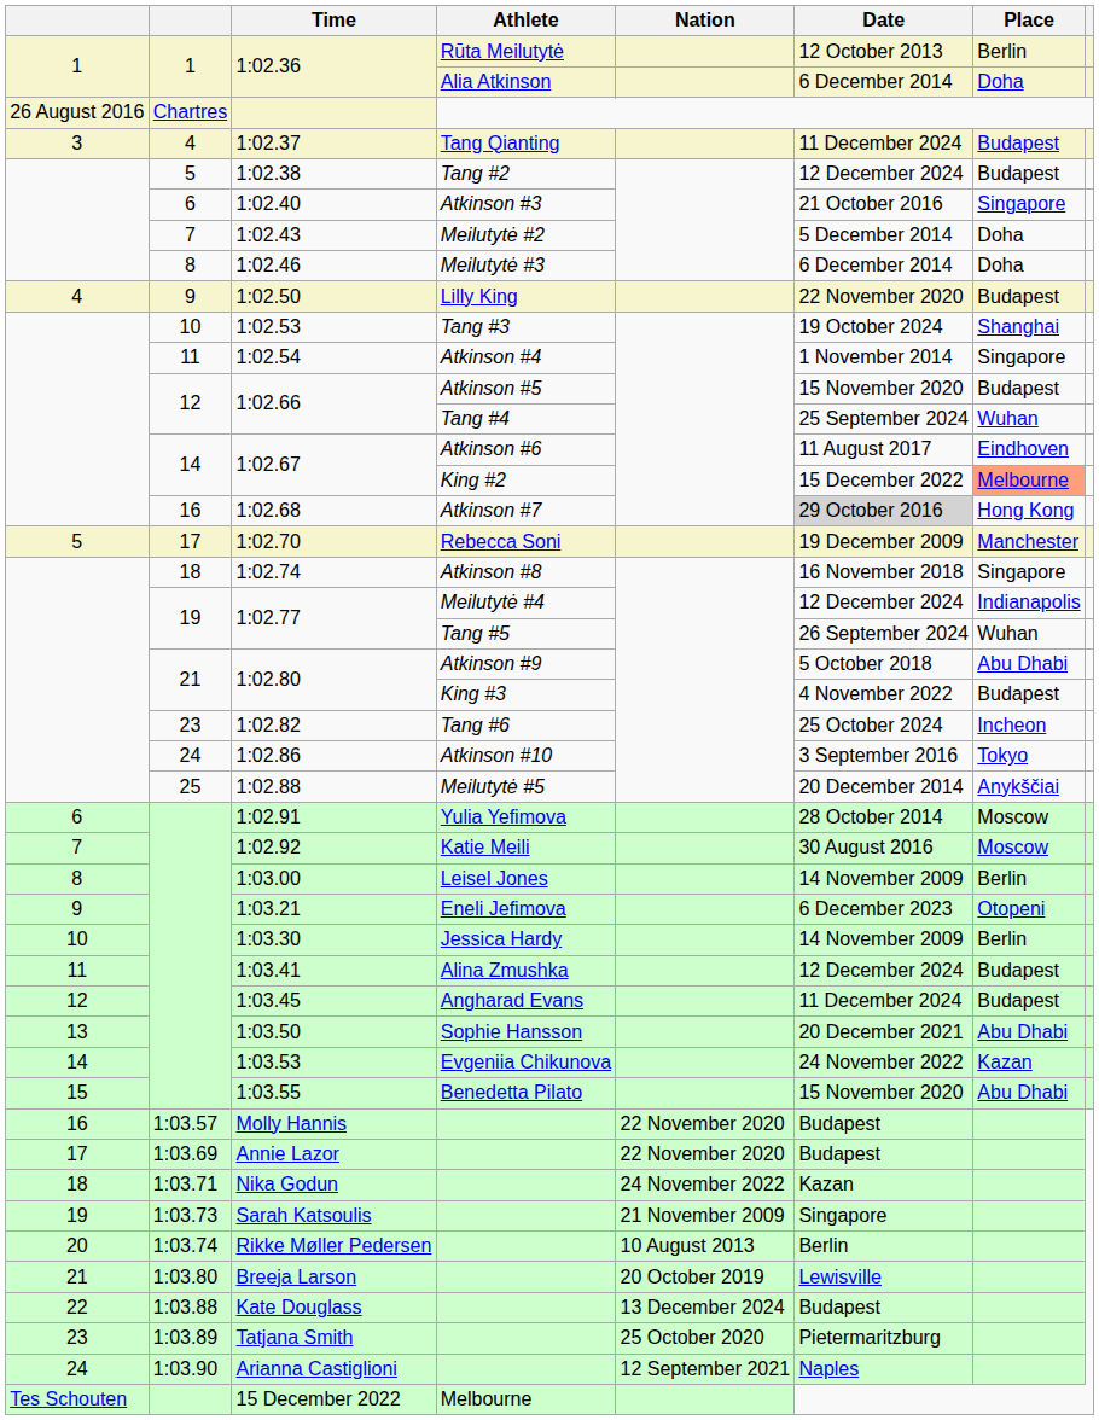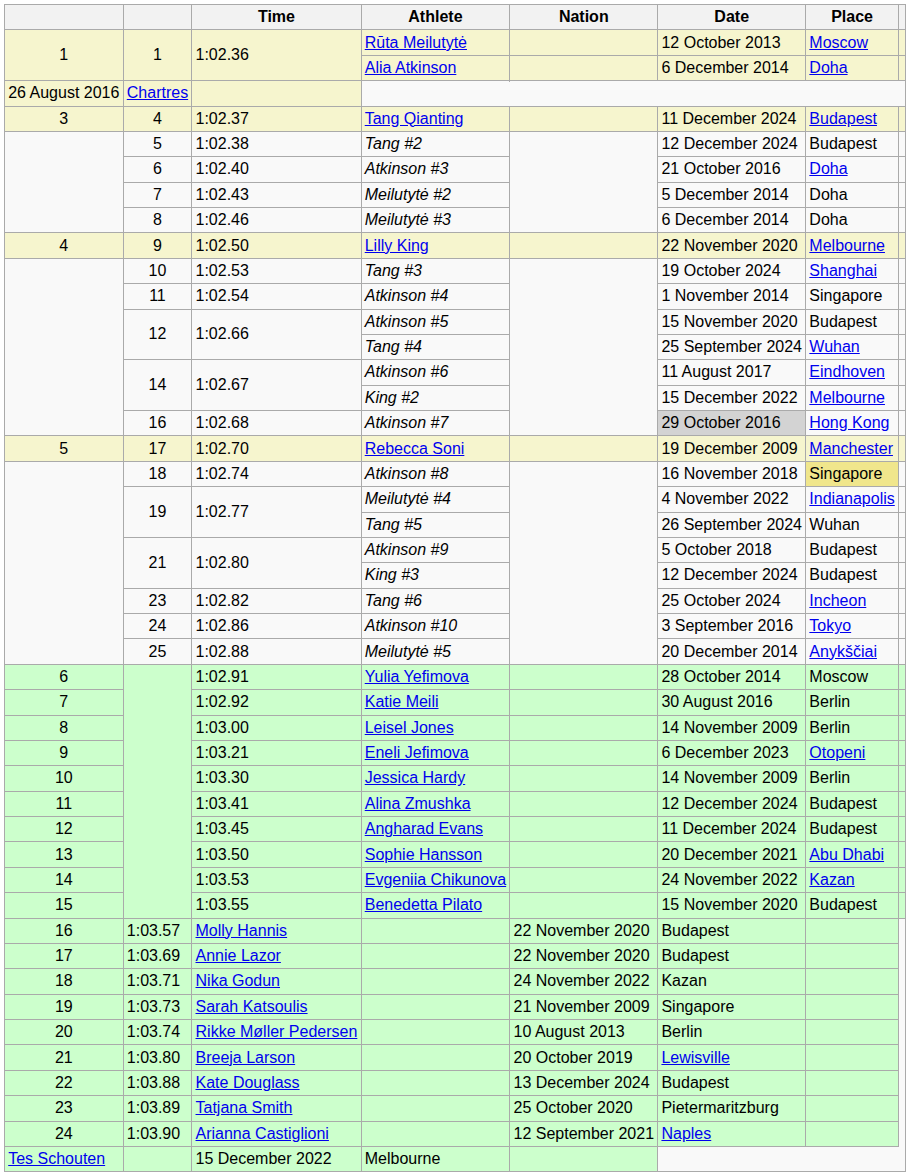1:02.36 / Rūta Meilutytė | Place: Berlin -> Moscow
1:02.40 | Place: Singapore -> Doha
1:02.50 | Place: Budapest -> Melbourne
1:02.67 / King #2 | Place: lightsalmon background -> no background
1:02.74 | Place: no background -> khaki background
1:02.77 / Meilutytė #4 | Date: 12 December 2024 -> 4 November 2022
1:02.80 / Atkinson #9 | Place: Abu Dhabi -> Budapest
1:02.80 / King #3 | Date: 4 November 2022 -> 12 December 2024
1:02.92 | Place: Moscow -> Berlin
1:03.55 | Place: Abu Dhabi -> Budapest
